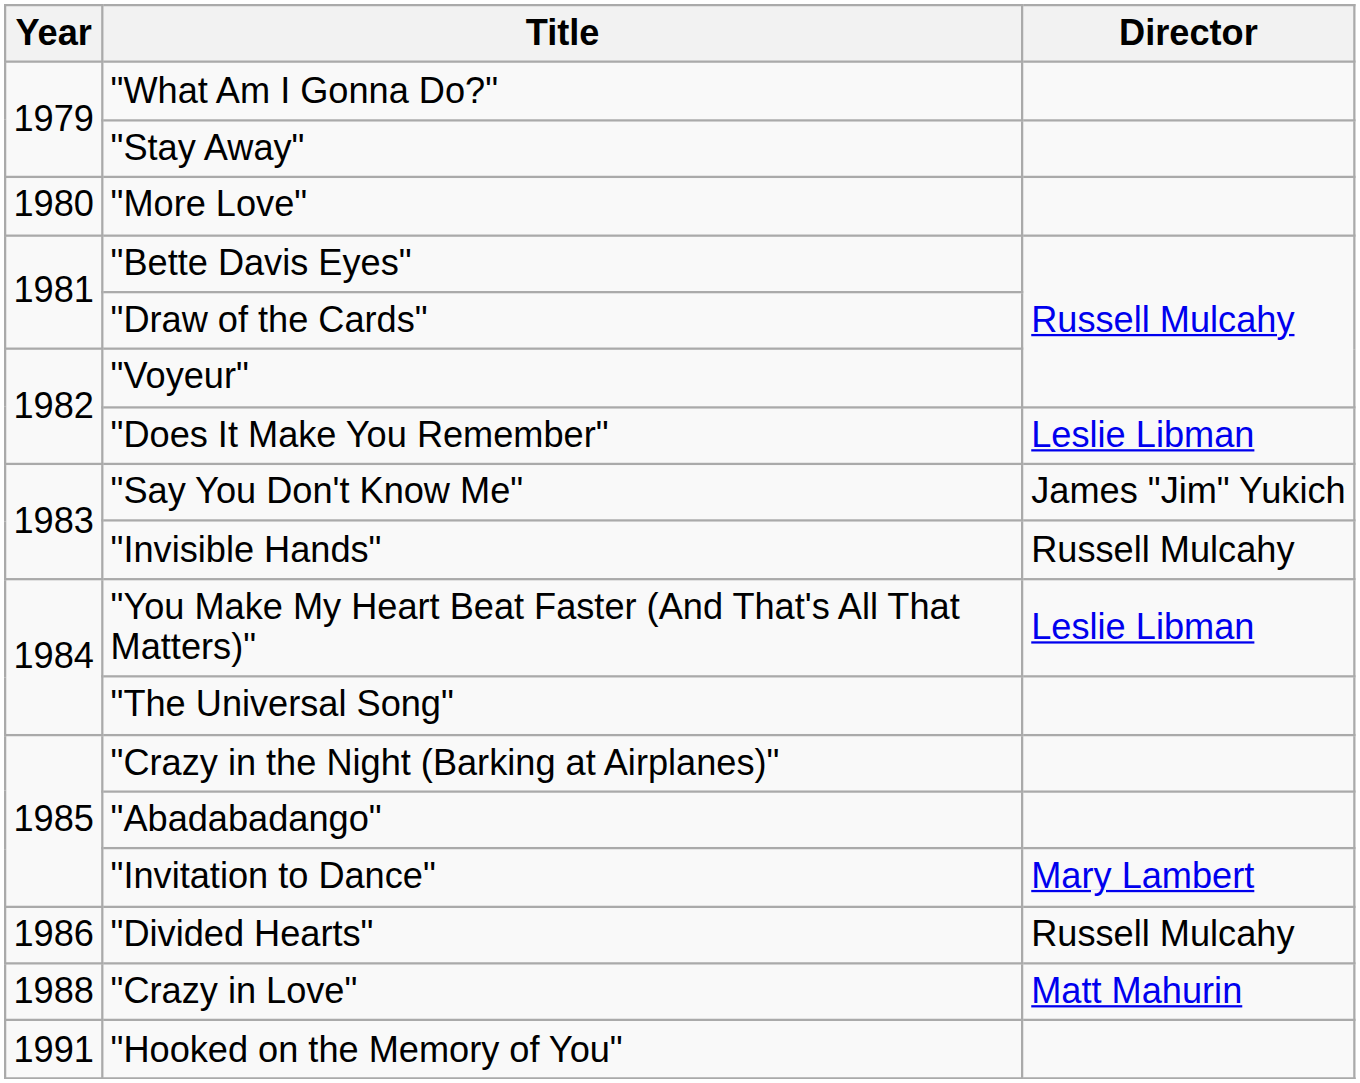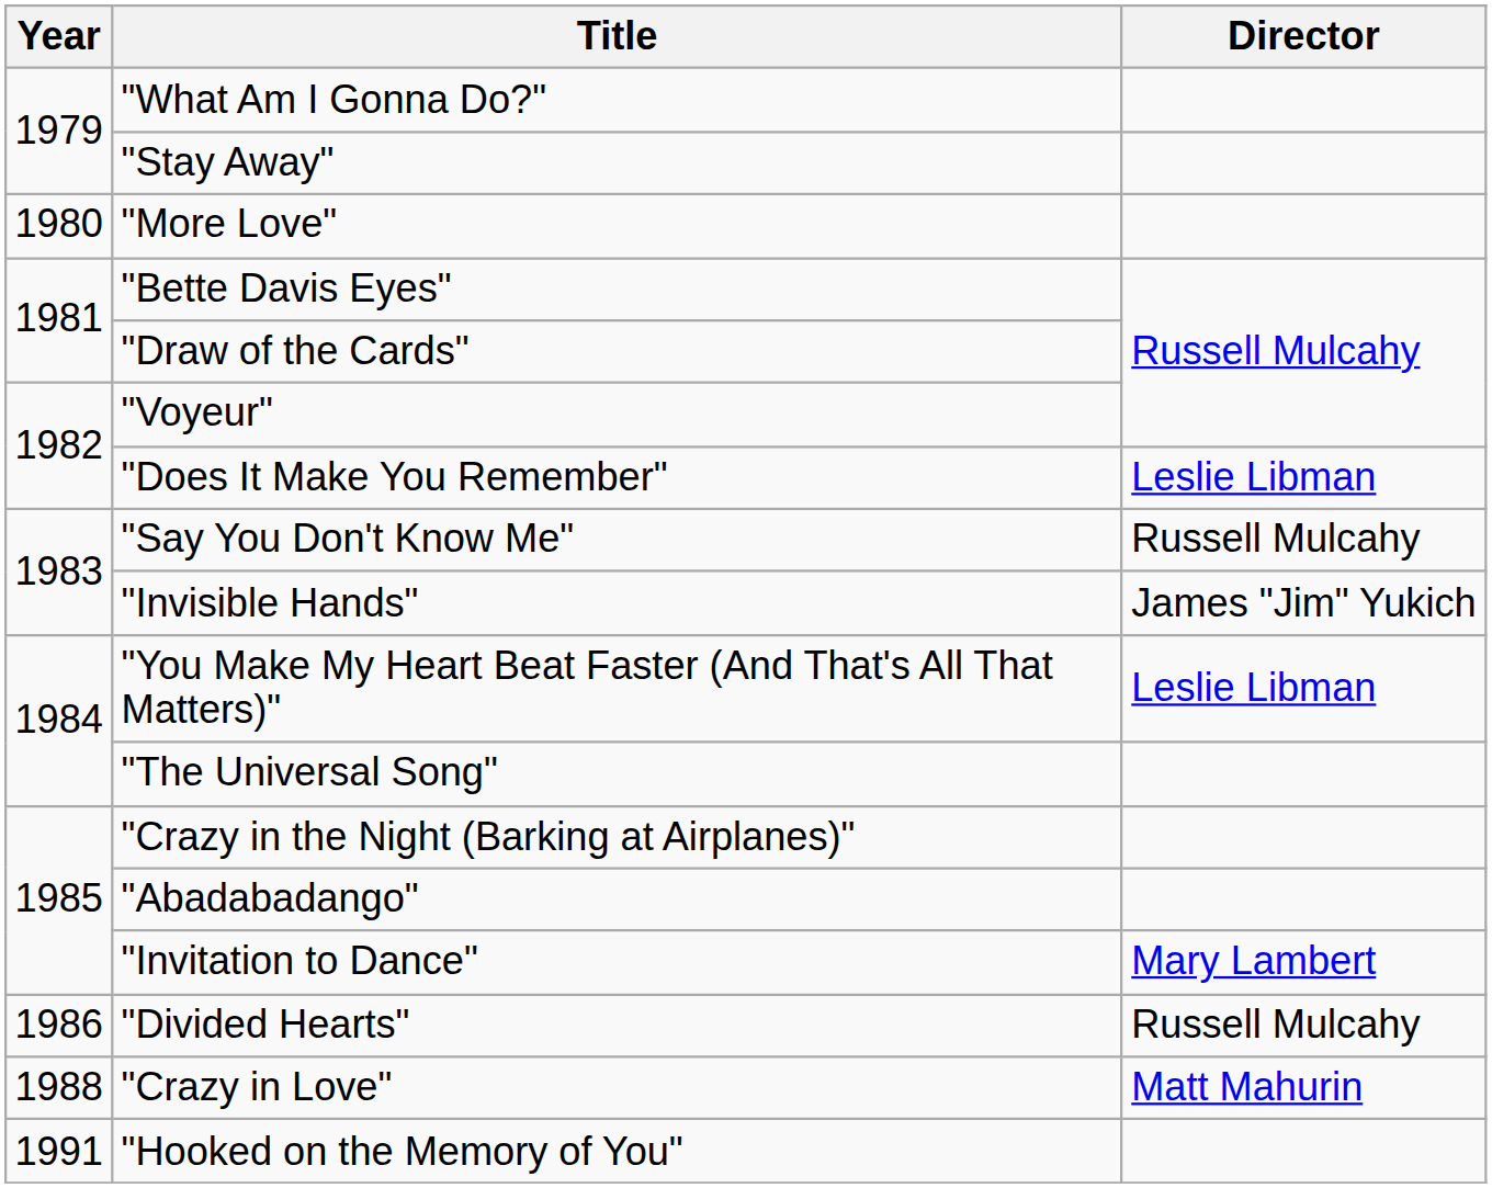"Say You Don't Know Me" | Director: James "Jim" Yukich -> Russell Mulcahy
"Invisible Hands" | Director: Russell Mulcahy -> James "Jim" Yukich
